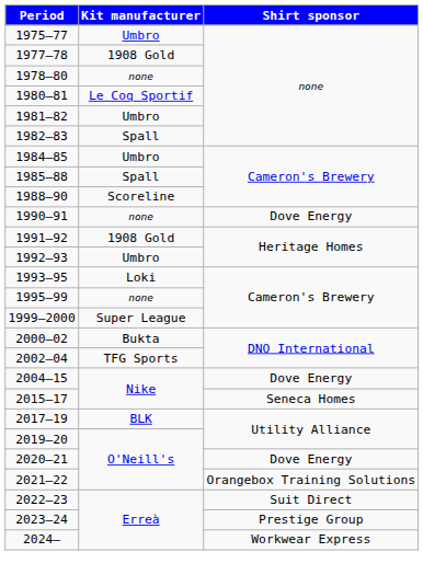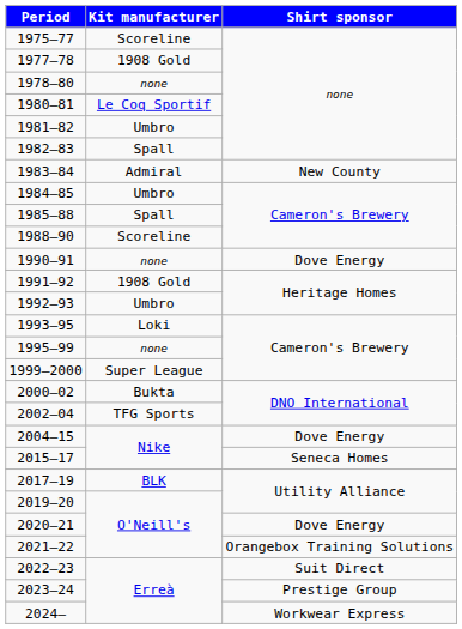1975–77 | Kit manufacturer: Umbro -> Scoreline
+ row: 1983–84 | Admiral | New County
